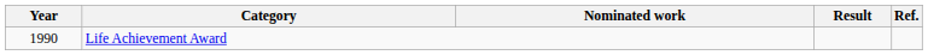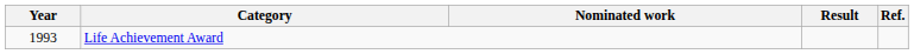Life Achievement Award | Year: 1990 -> 1993
